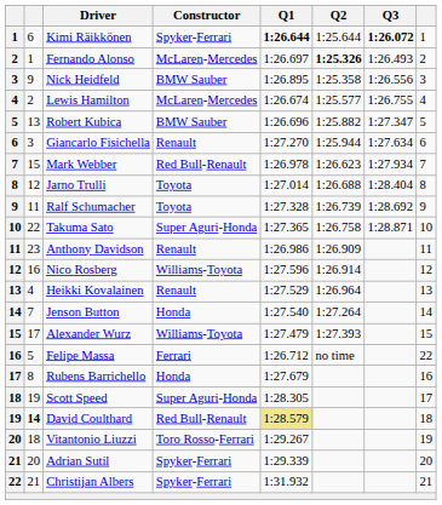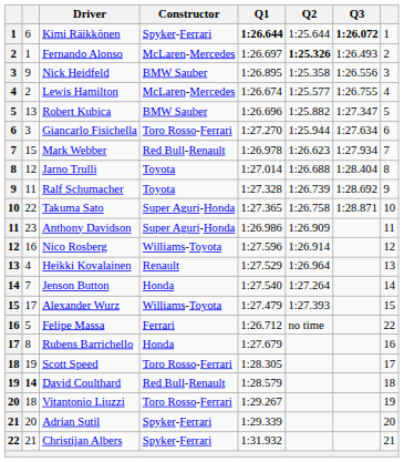Giancarlo Fisichella | Constructor: Renault -> Toro Rosso-Ferrari
Anthony Davidson | Constructor: Renault -> Super Aguri-Honda
Scott Speed | Constructor: Super Aguri-Honda -> Toro Rosso-Ferrari
David Coulthard | Q1: khaki background -> no background
